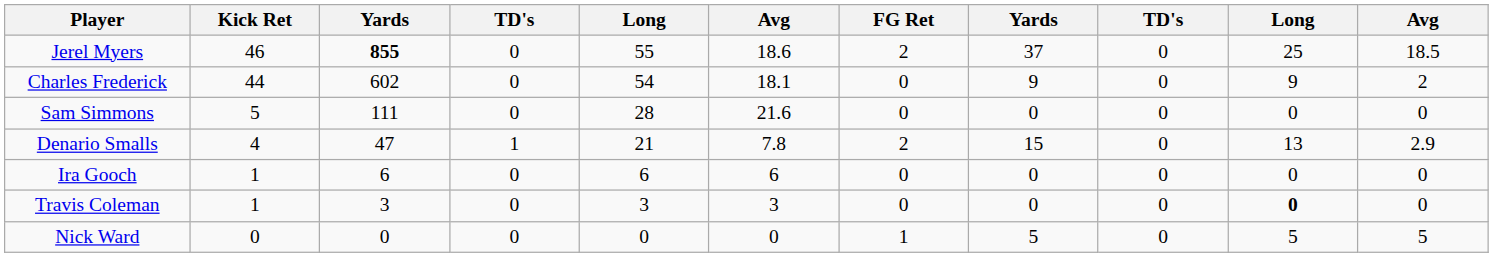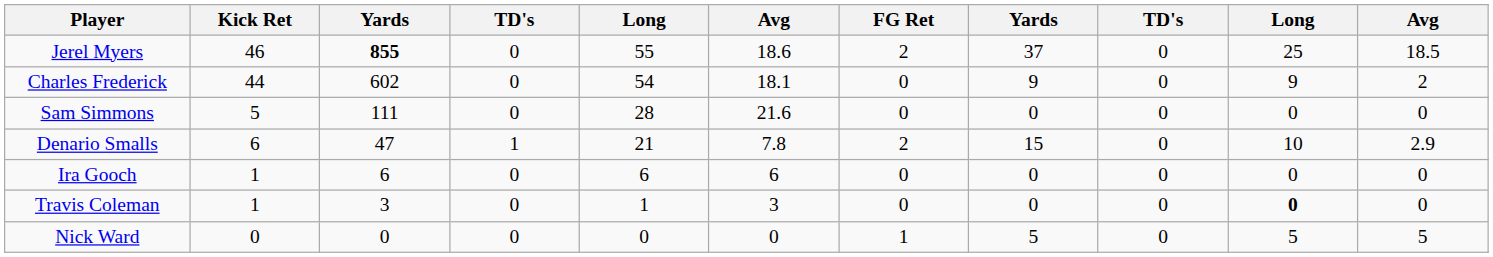Denario Smalls | Kick Ret: 4 -> 6
Denario Smalls | column 10: 13 -> 10
Travis Coleman | column 5: 3 -> 1
